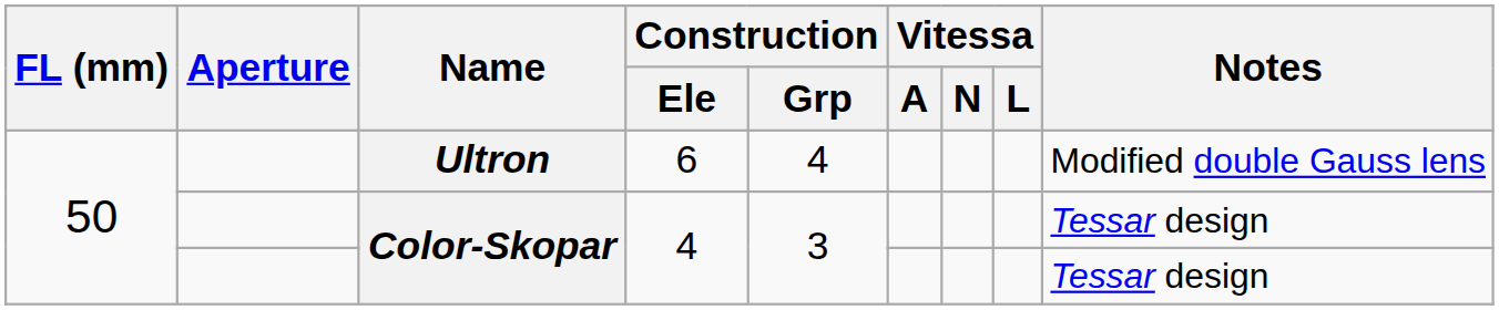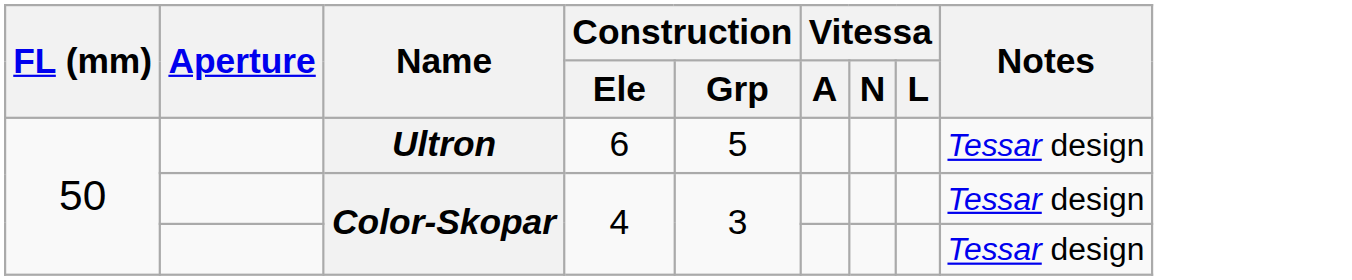Ultron | Construction / Grp: 4 -> 5
Ultron | Notes: Modified double Gauss lens -> Tessar design
